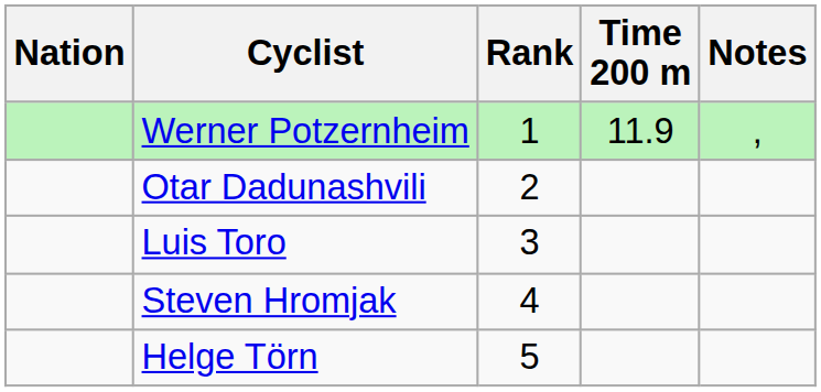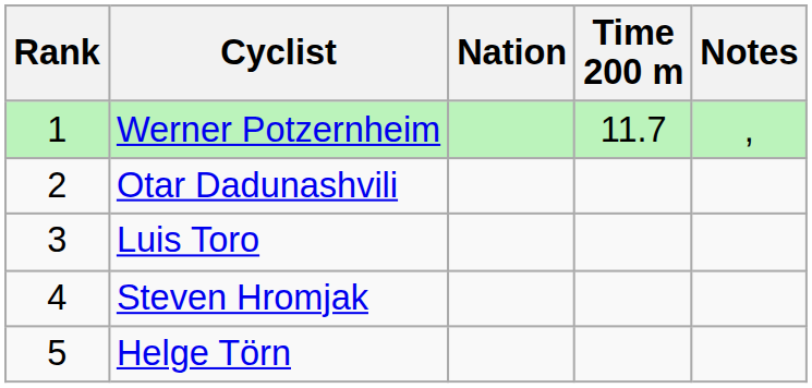columns swapped: Rank <-> Nation
Werner Potzernheim | Time 200 m: 11.9 -> 11.7
